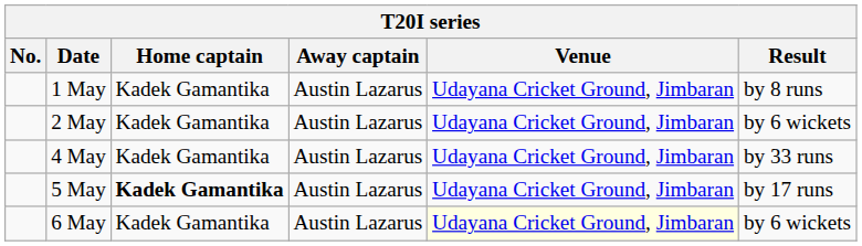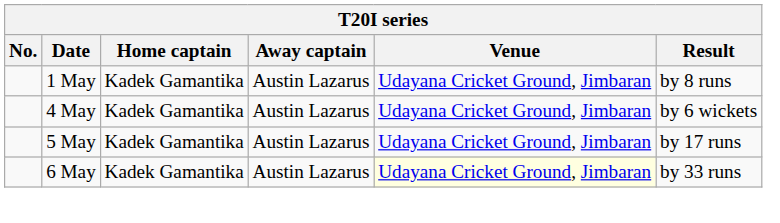- row: 2 May | Kadek Gamantika | Austin Lazarus | Udayana Cricket Ground, Jimbaran | by 6 wickets
4 May | Result: by 33 runs -> by 6 wickets
5 May | Home captain: bold -> normal
6 May | Result: by 6 wickets -> by 33 runs
